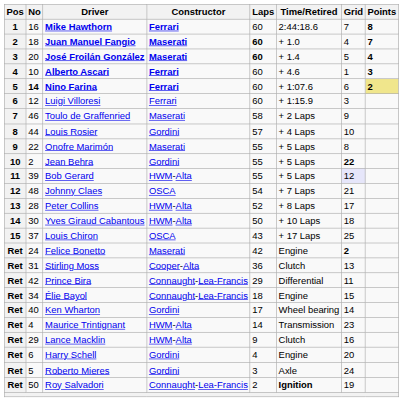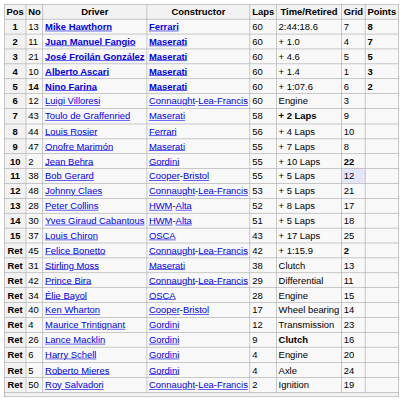Mike Hawthorn | No: 16 -> 13
Juan Manuel Fangio | No: 18 -> 11
Juan Manuel Fangio | Laps: bold -> normal
José Froilán González | No: 20 -> 21
José Froilán González | Laps: bold -> normal
José Froilán González | Time/Retired: + 1.4 -> + 4.6
José Froilán González | Points: 4 -> 5
Alberto Ascari | Constructor: Ferrari -> Maserati
Alberto Ascari | Time/Retired: + 4.6 -> + 1.4
Nino Farina | Constructor: Ferrari -> Maserati
Nino Farina | Points: khaki background -> no background
Luigi Villoresi | Constructor: Ferrari -> Connaught-Lea-Francis
Luigi Villoresi | Time/Retired: + 1:15.9 -> Engine
Toulo de Graffenried | No: 46 -> 43
Toulo de Graffenried | Time/Retired: normal -> bold
Louis Rosier | Constructor: Gordini -> Ferrari
Louis Rosier | Laps: 57 -> 56
Onofre Marimón | No: 22 -> 47
Onofre Marimón | Time/Retired: + 5 Laps -> + 7 Laps
Jean Behra | Time/Retired: + 5 Laps -> + 10 Laps
Bob Gerard | No: 39 -> 38
Bob Gerard | Constructor: HWM-Alta -> Cooper-Bristol
Johnny Claes | Constructor: OSCA -> Connaught-Lea-Francis
Johnny Claes | Laps: 54 -> 53
Johnny Claes | Time/Retired: + 7 Laps -> + 5 Laps
Yves Giraud Cabantous | Laps: 50 -> 51
Yves Giraud Cabantous | Time/Retired: + 10 Laps -> + 5 Laps
Felice Bonetto | No: 24 -> 45
Felice Bonetto | Constructor: Maserati -> Connaught-Lea-Francis
Felice Bonetto | Time/Retired: Engine -> + 1:15.9
Stirling Moss | Constructor: Cooper-Alta -> Maserati
Stirling Moss | Laps: 36 -> 38
Élie Bayol | Constructor: Connaught-Lea-Francis -> OSCA
Élie Bayol | Laps: 18 -> 28
Ken Wharton | Constructor: Gordini -> Cooper-Bristol
Maurice Trintignant | Constructor: HWM-Alta -> Gordini
Maurice Trintignant | Laps: 14 -> 12
Lance Macklin | No: 29 -> 26
Lance Macklin | Constructor: HWM-Alta -> Gordini
Lance Macklin | Time/Retired: normal -> bold
Roberto Mieres | Laps: 3 -> 4
Roy Salvadori | Time/Retired: bold -> normal
